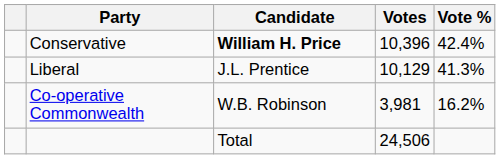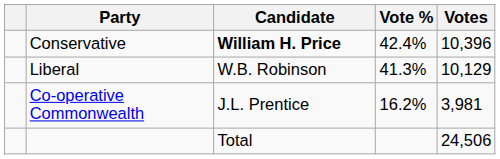columns swapped: Votes <-> Vote %
Liberal | Candidate: J.L. Prentice -> W.B. Robinson
Co-operative Commonwealth | Candidate: W.B. Robinson -> J.L. Prentice
